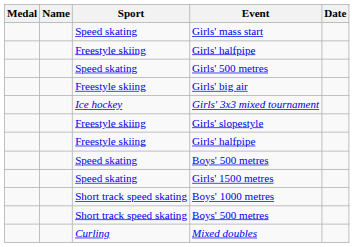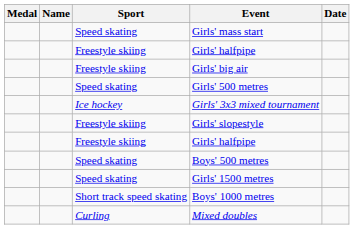rows swapped: Girls' big air <-> Girls' 500 metres
- row: Short track speed skating | Boys' 500 metres
